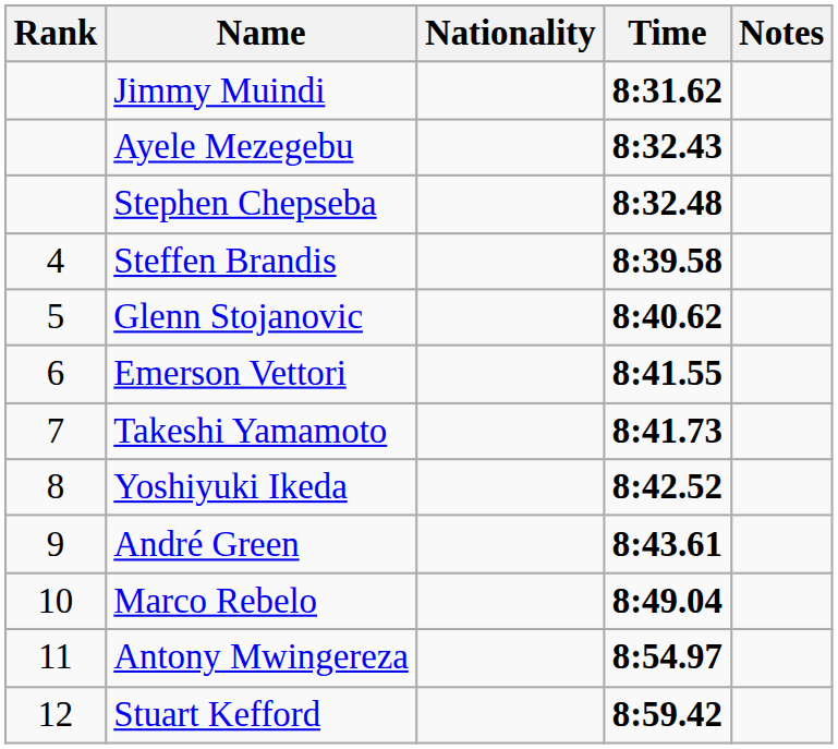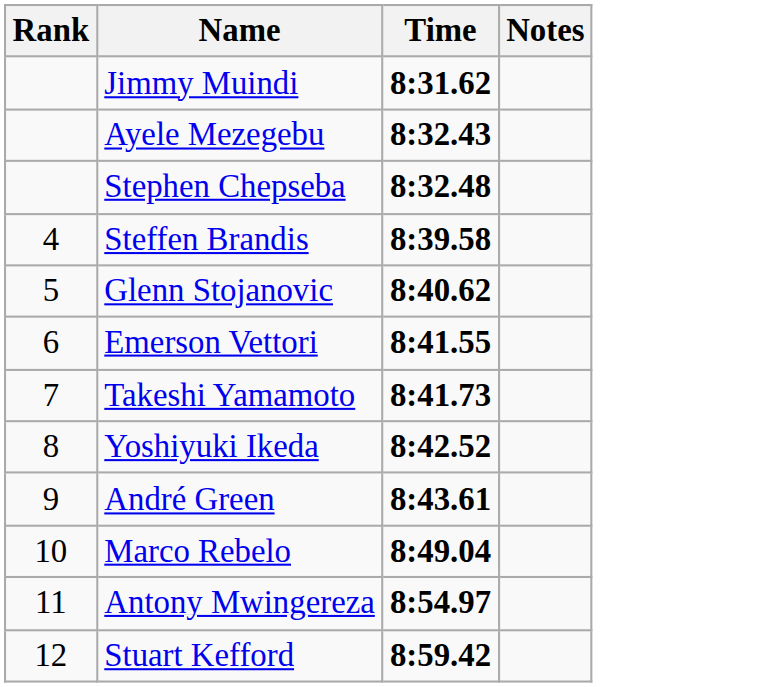- column: Nationality
